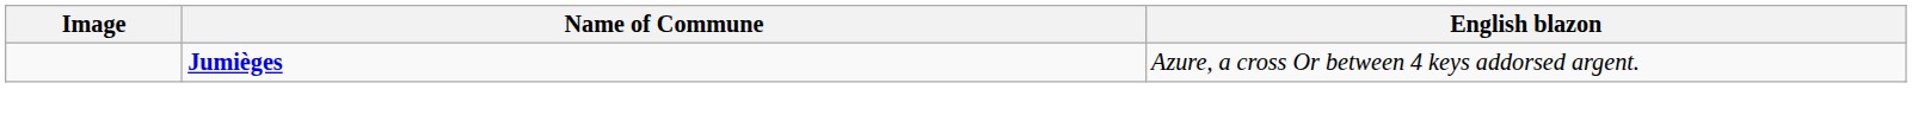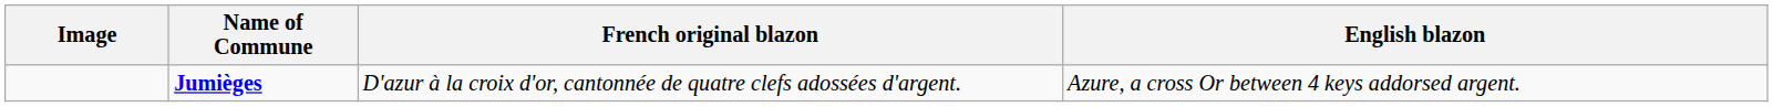+ column: French original blazon | D'azur à la croix d'or, cantonnée de quatre clefs adossées d'argent.
